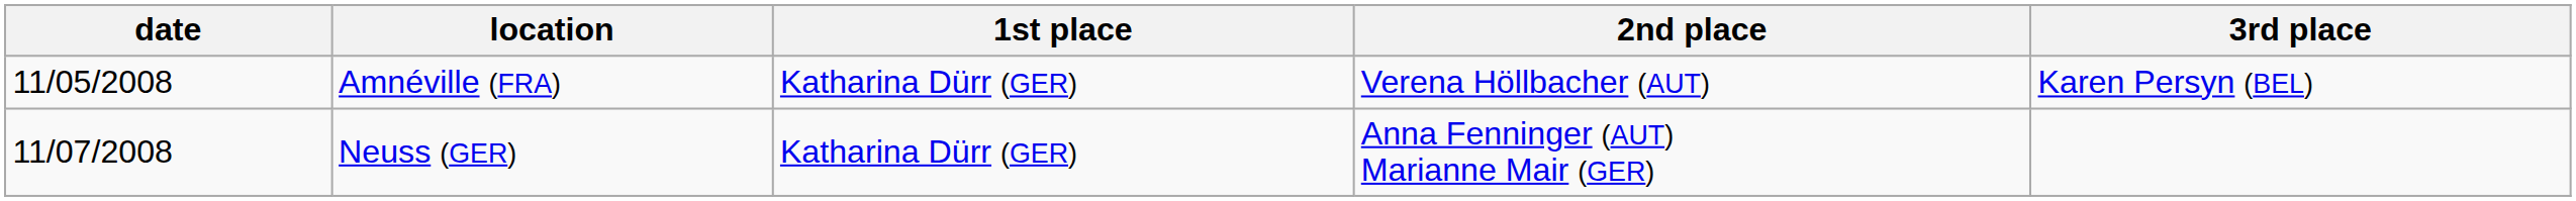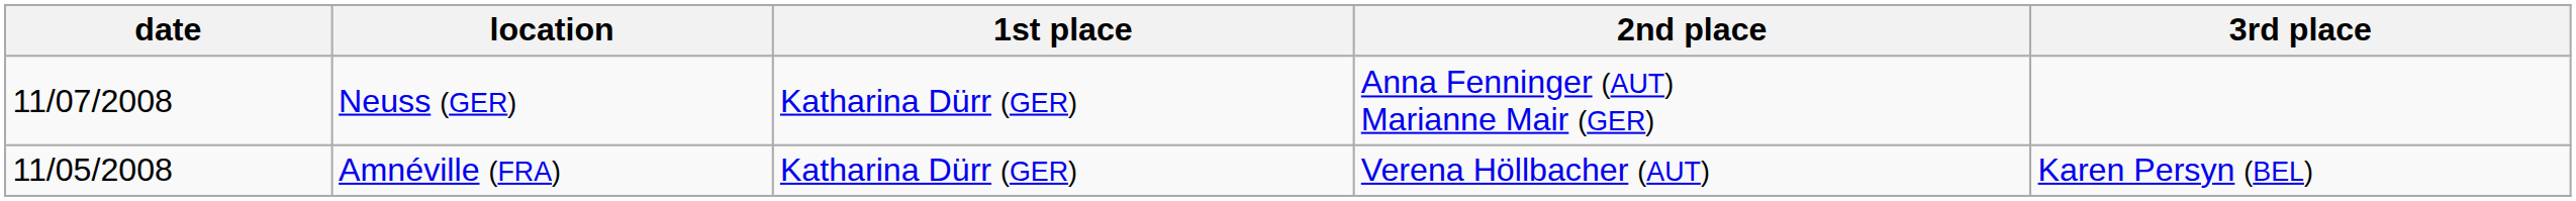rows swapped: Amnéville (FRA) <-> Neuss (GER)
